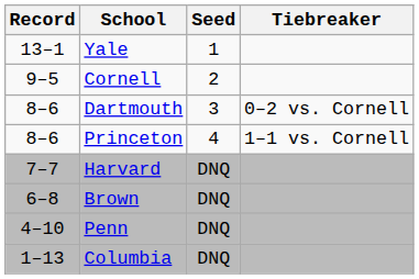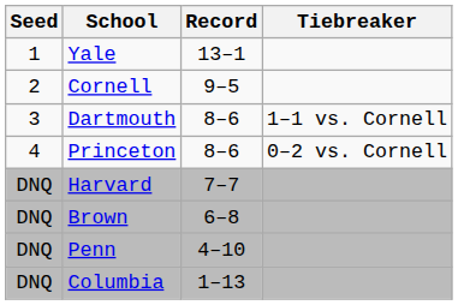columns swapped: Seed <-> Record
Dartmouth | Tiebreaker: 0–2 vs. Cornell -> 1–1 vs. Cornell
Princeton | Tiebreaker: 1–1 vs. Cornell -> 0–2 vs. Cornell
